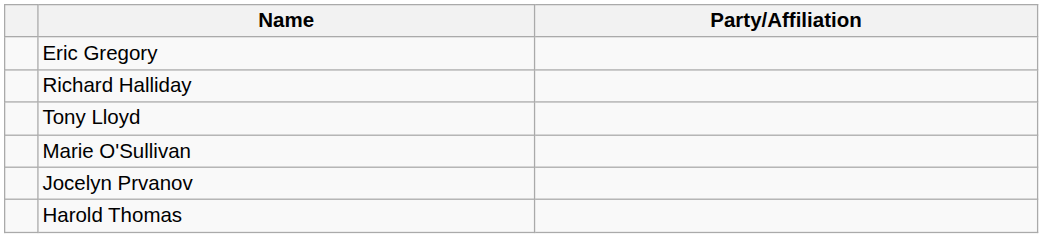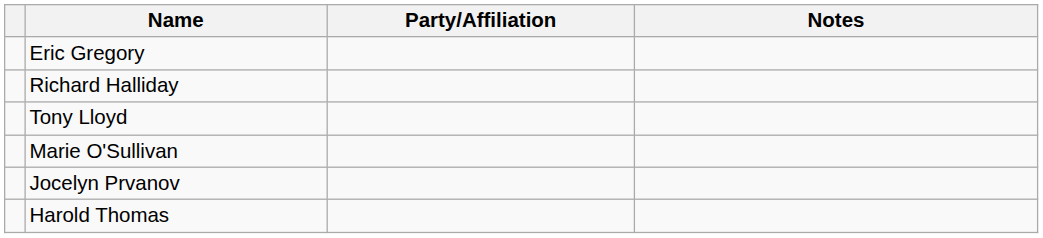+ column: Notes
